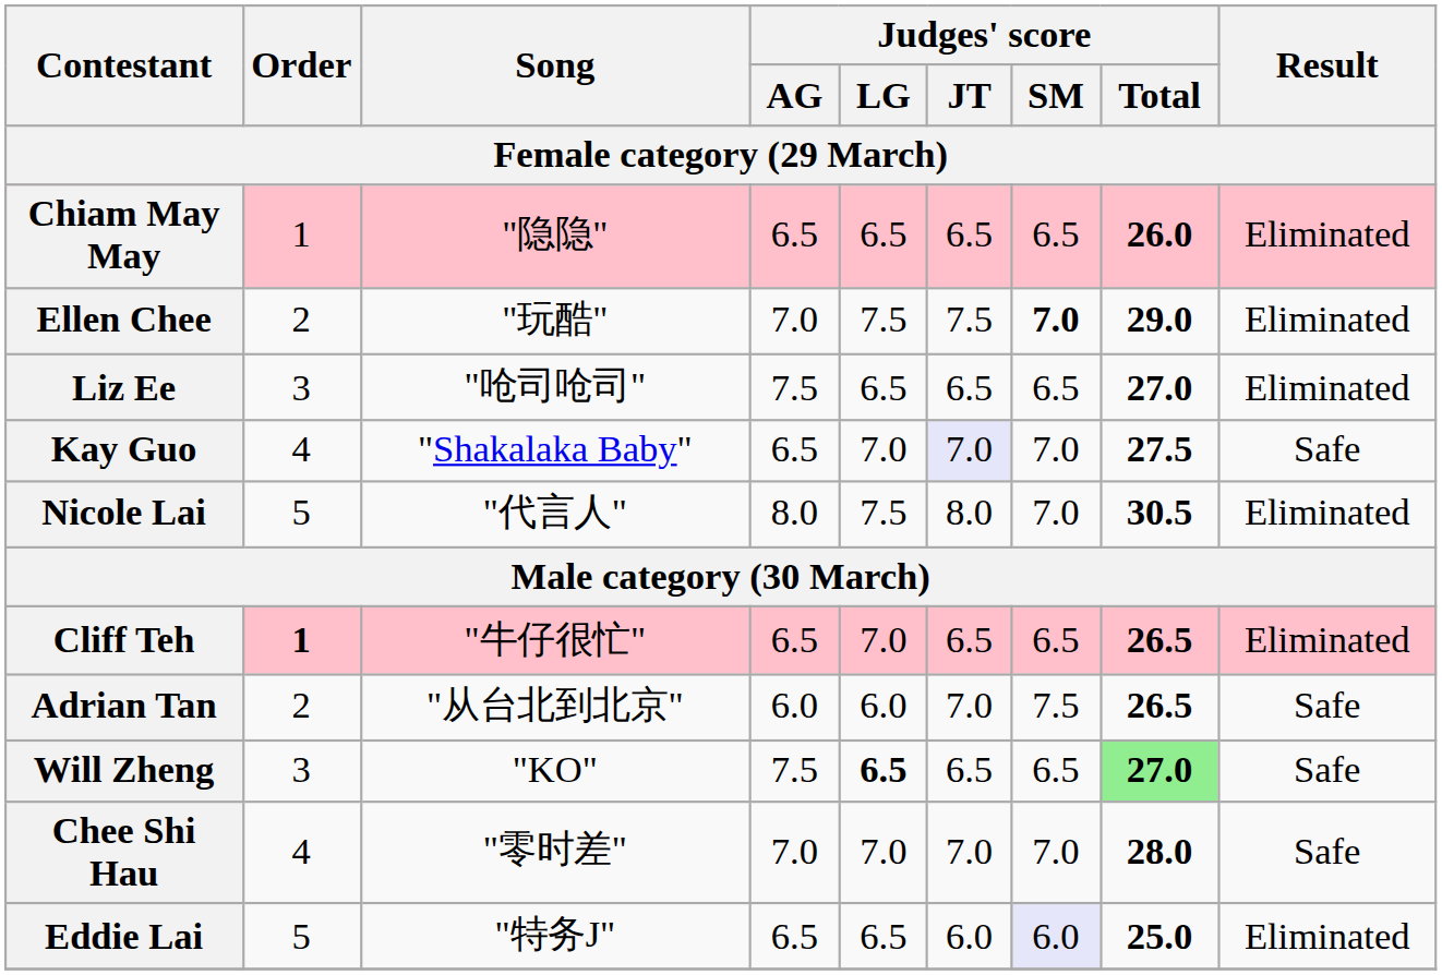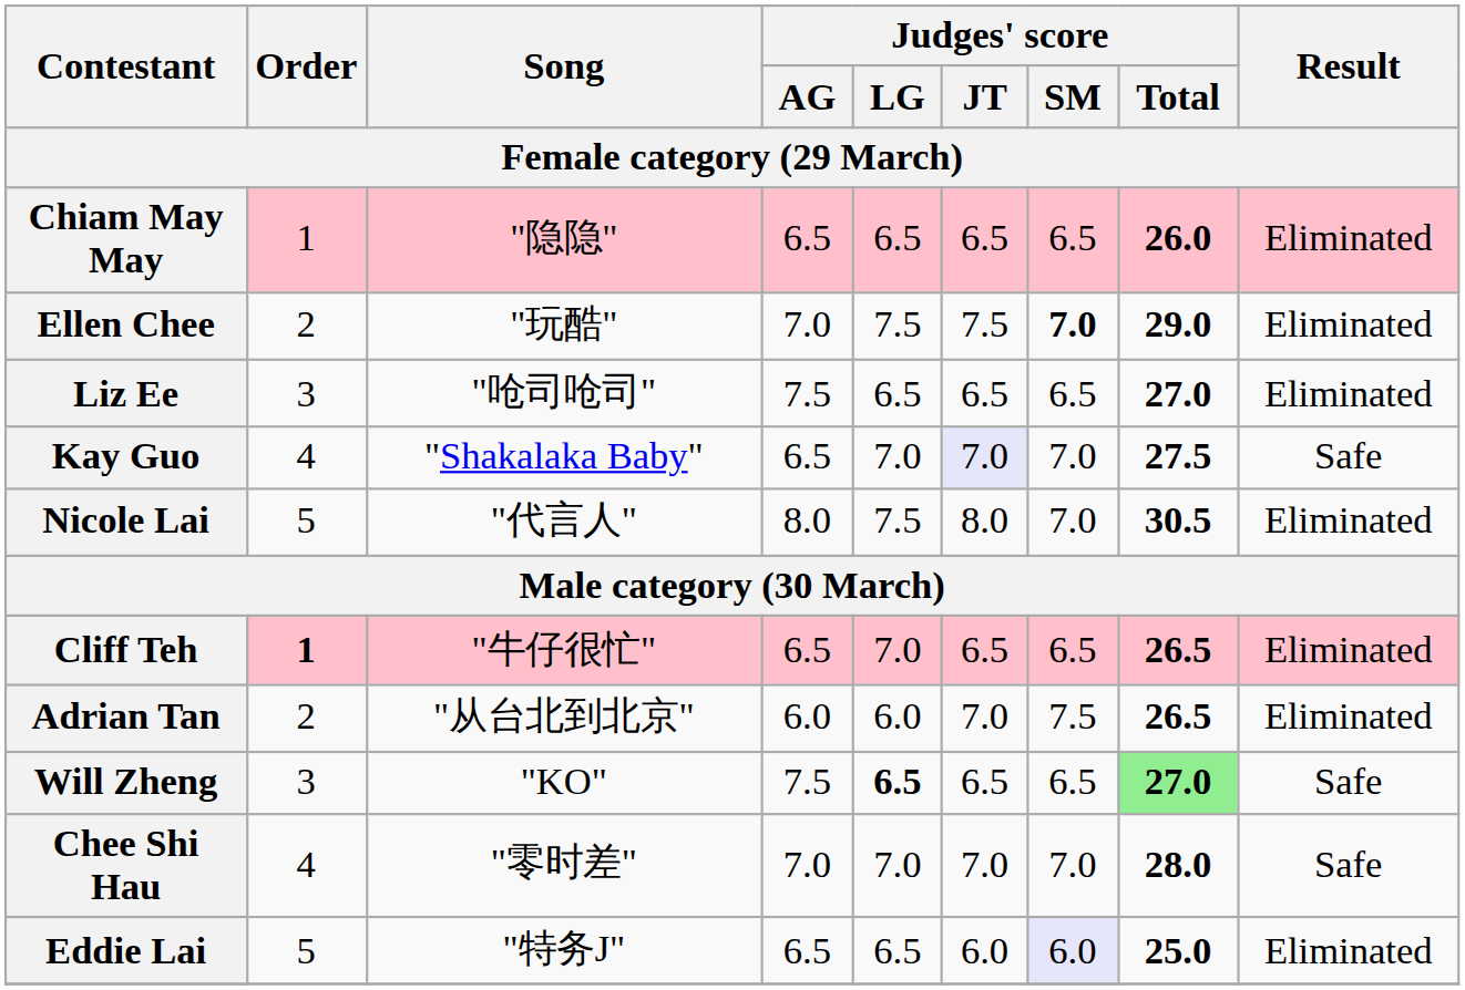Adrian Tan | Result / Female category (29 March): Safe -> Eliminated
